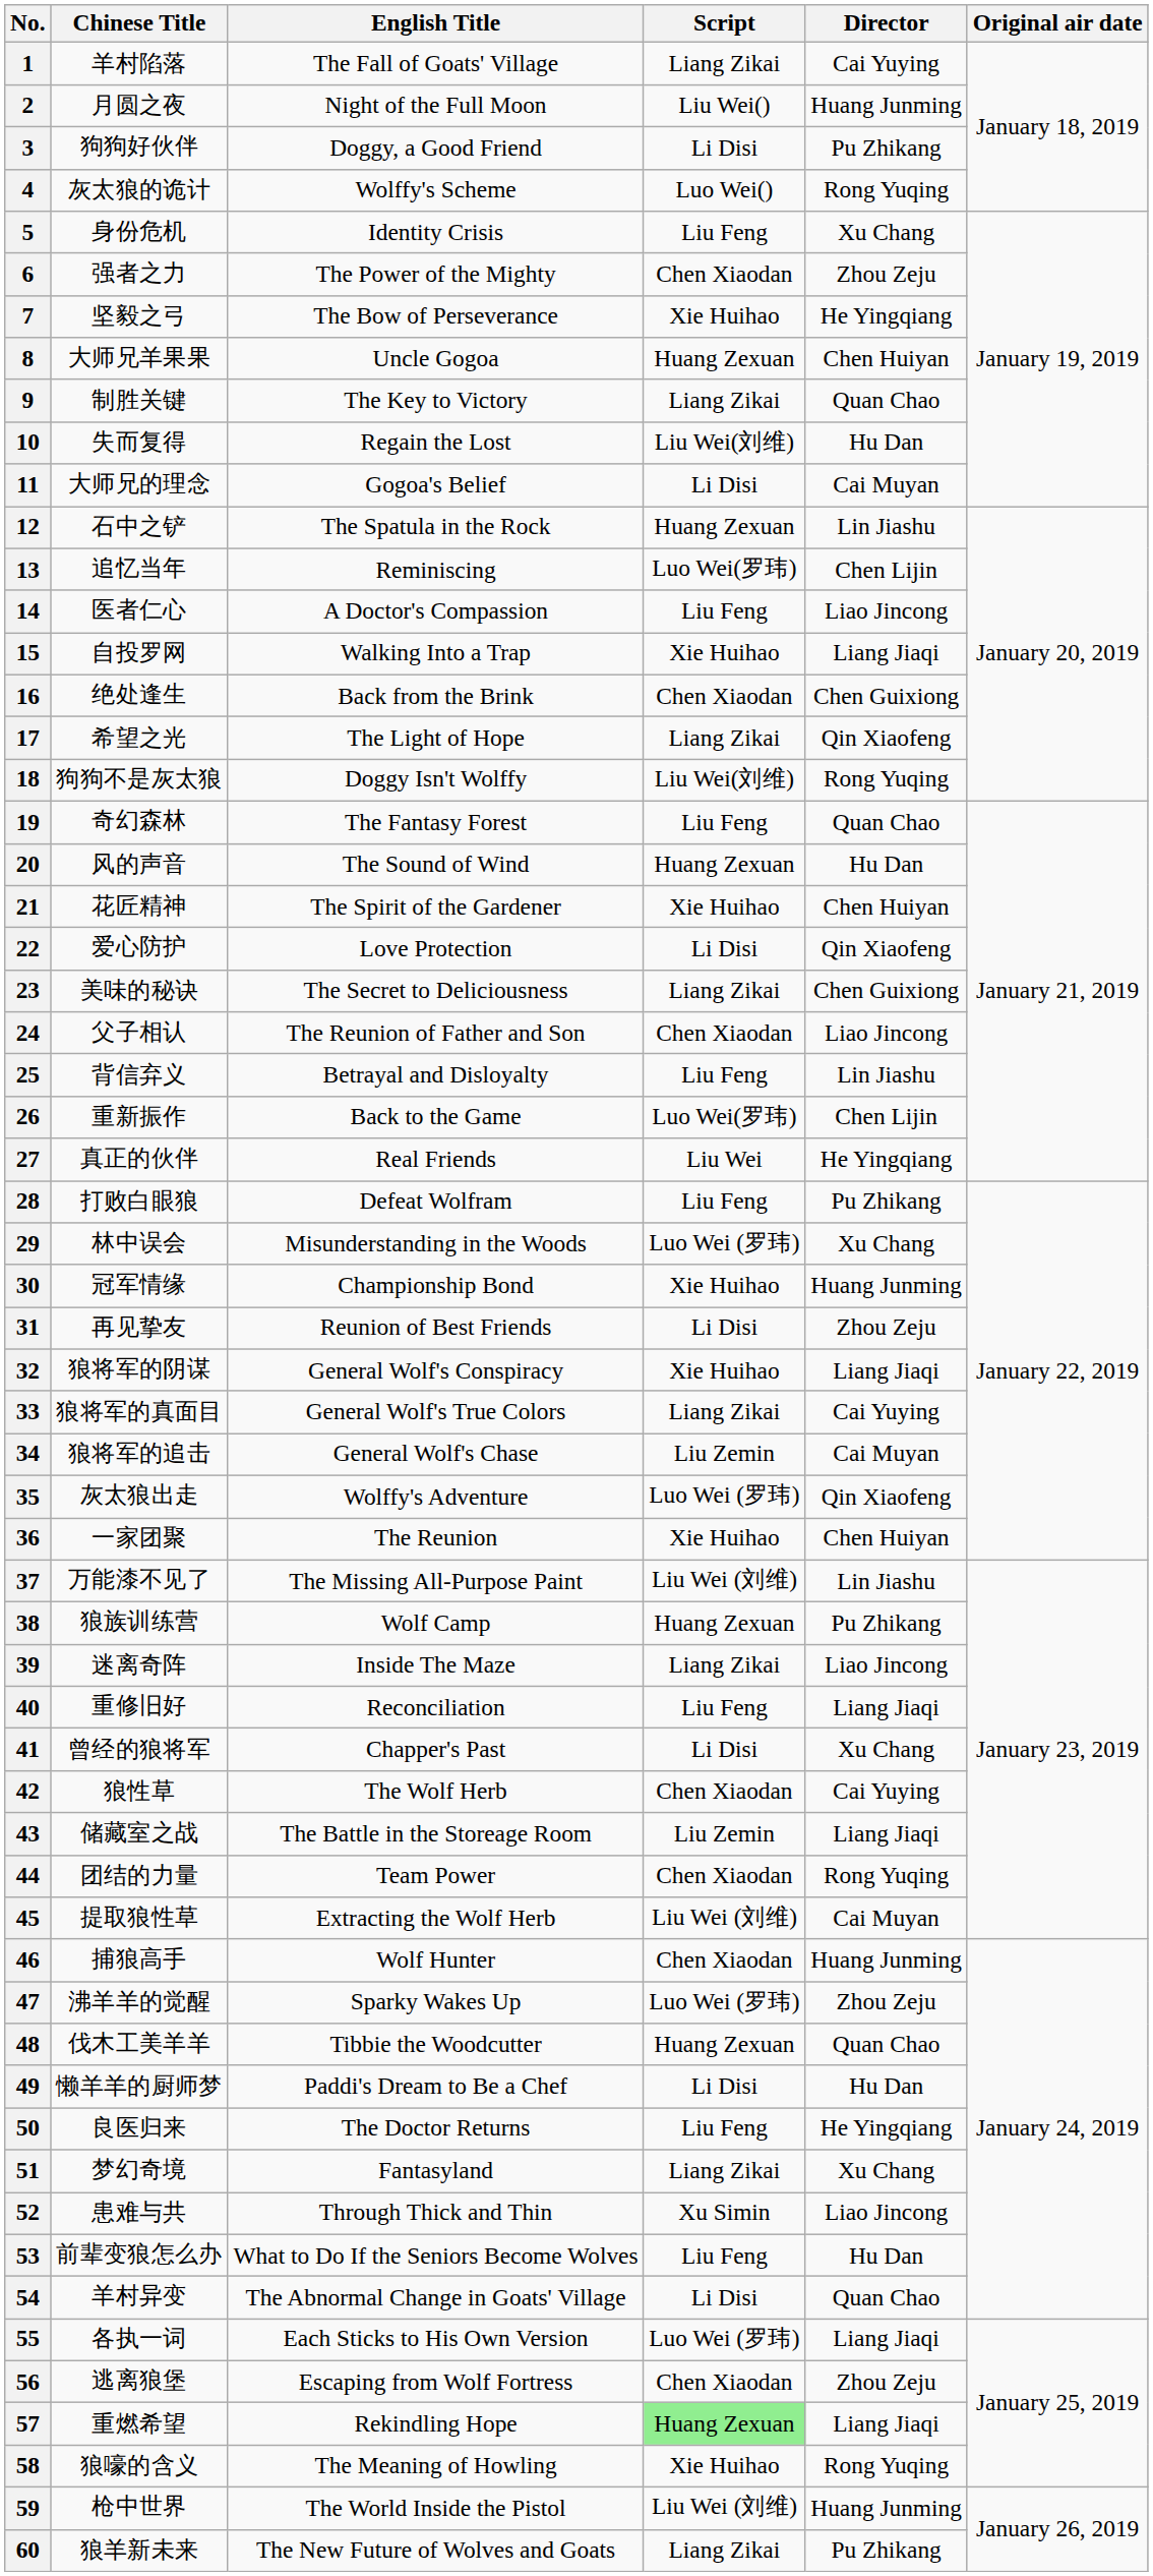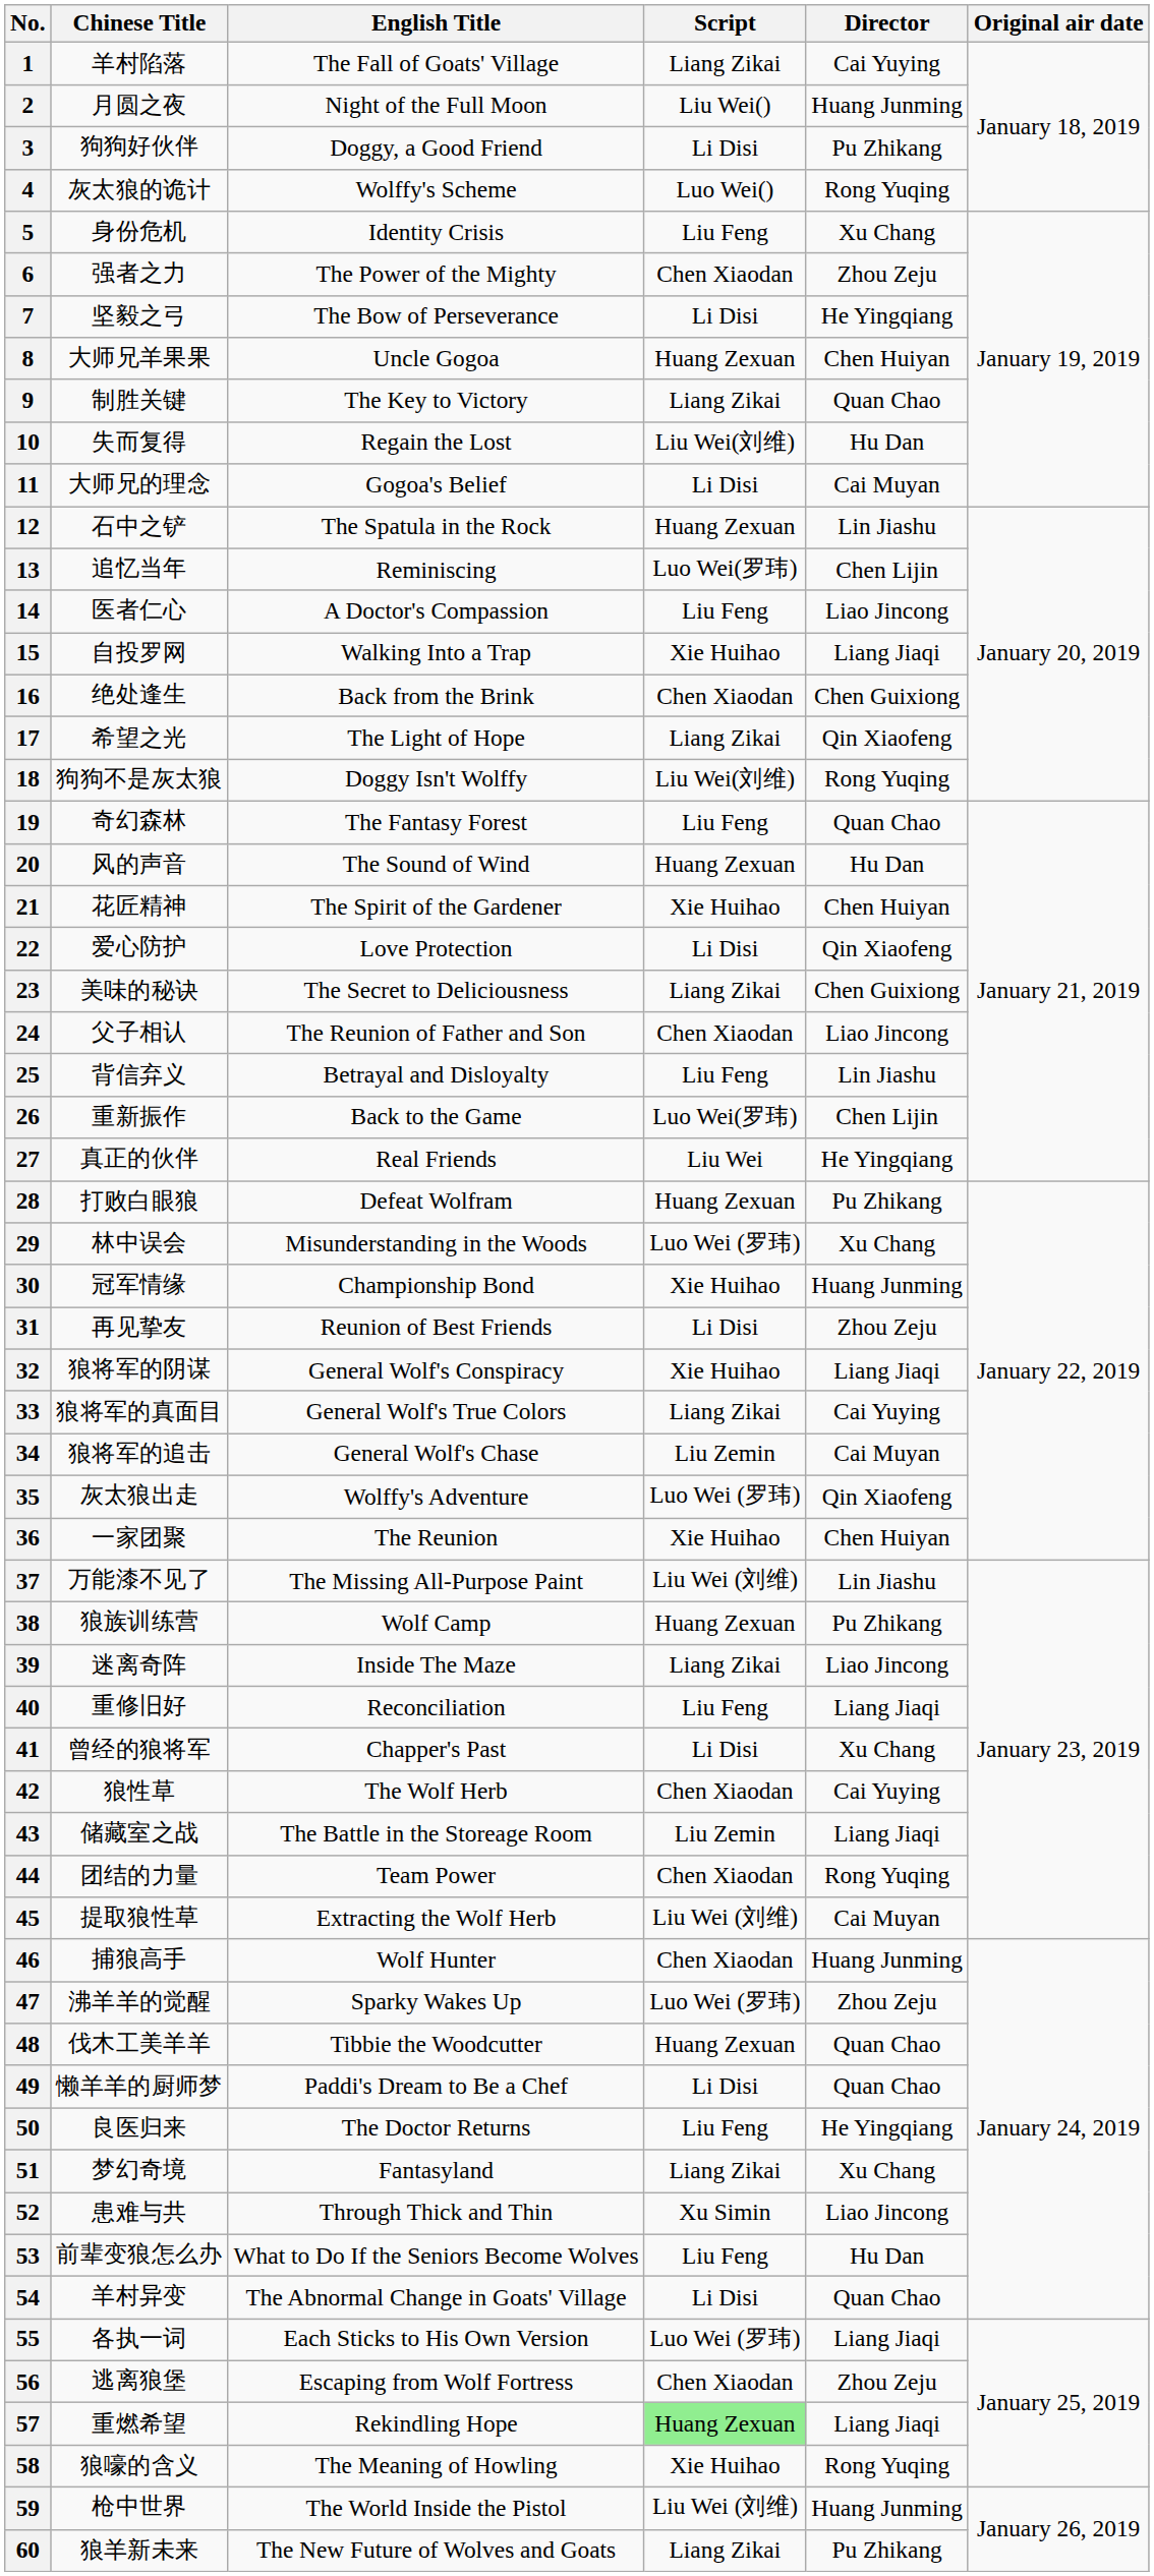7 | Script: Xie Huihao -> Li Disi
28 | Script: Liu Feng -> Huang Zexuan
49 | Director: Hu Dan -> Quan Chao
